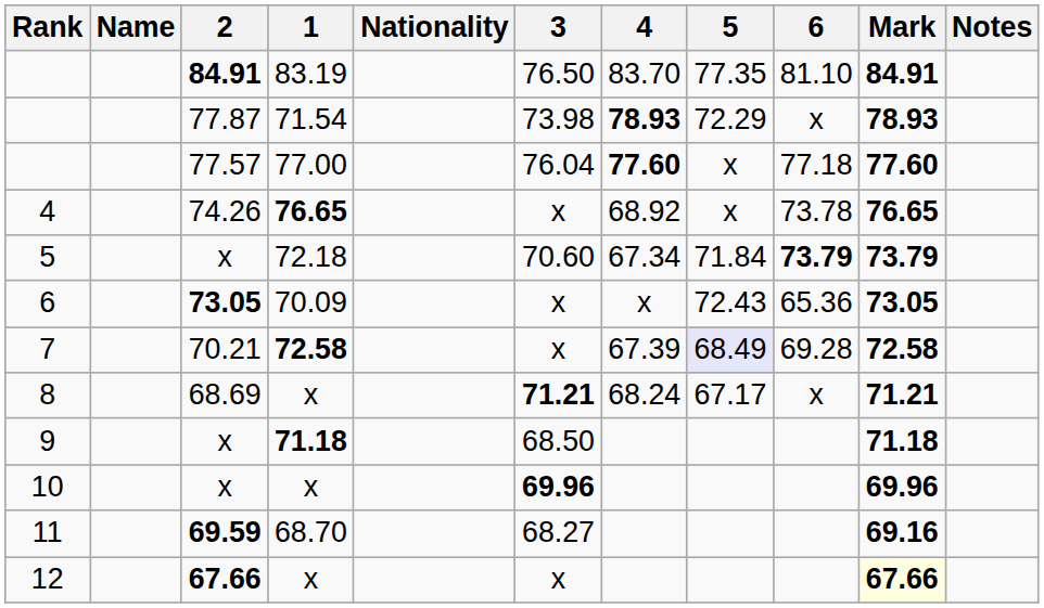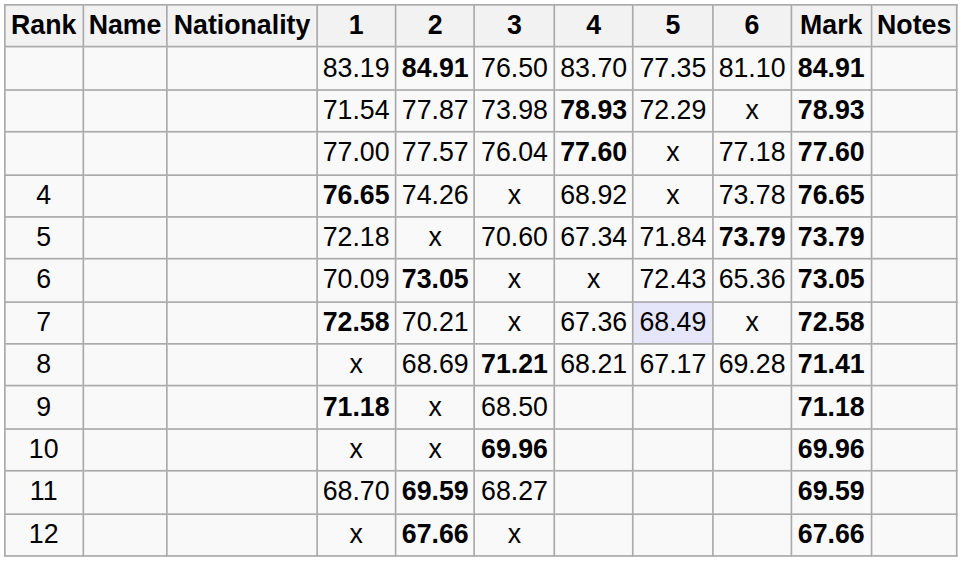columns swapped: Nationality <-> 2
7 | 4: 67.39 -> 67.36
7 | 6: 69.28 -> x
8 | 4: 68.24 -> 68.21
8 | 6: x -> 69.28
8 | Mark: 71.21 -> 71.41
11 | Mark: 69.16 -> 69.59
12 | Mark: lightyellow background -> no background
